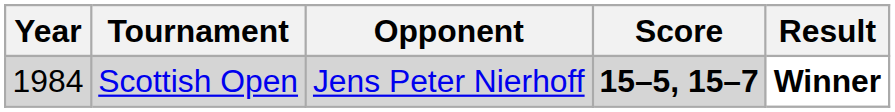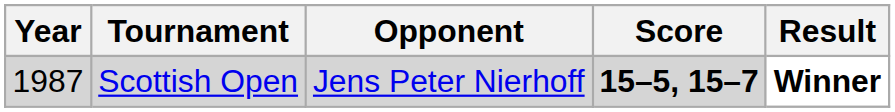Scottish Open | Year: 1984 -> 1987
